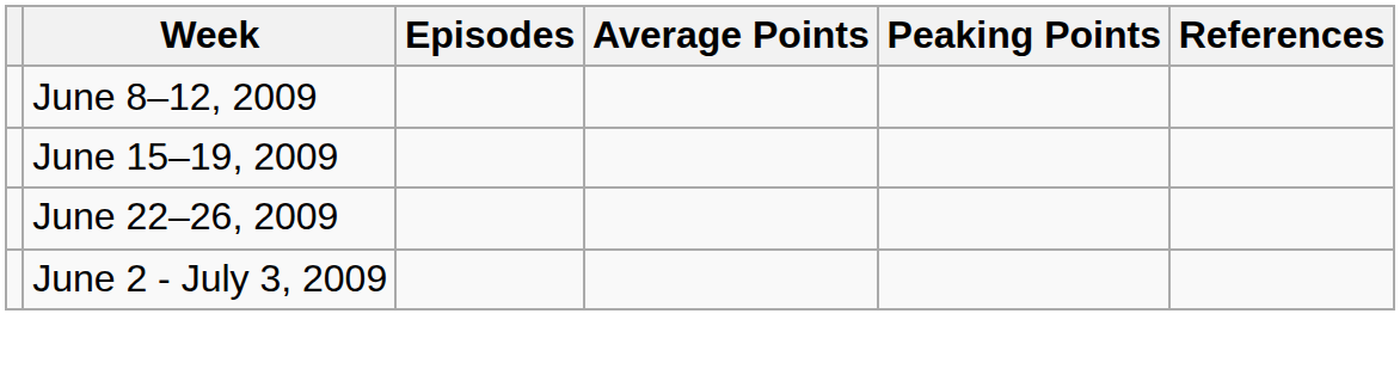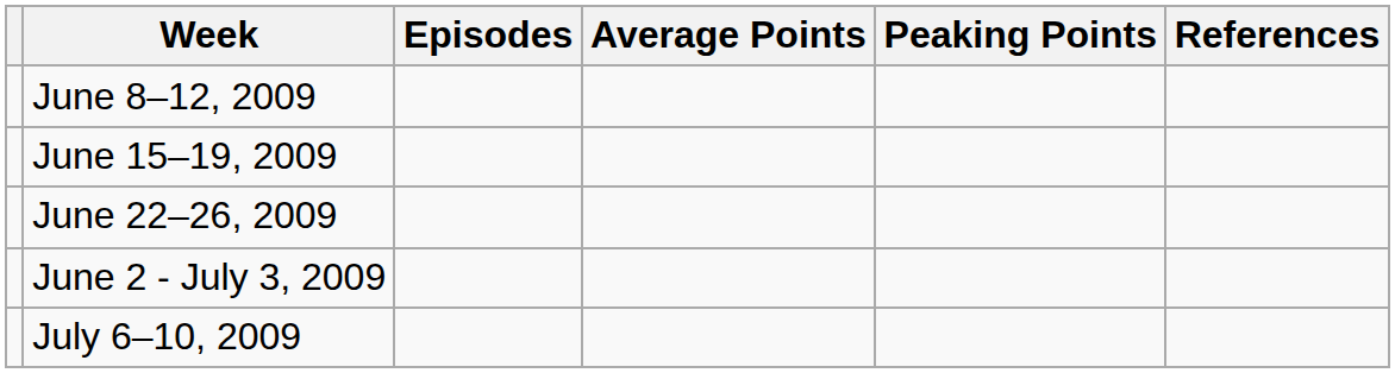+ row: July 6–10, 2009
